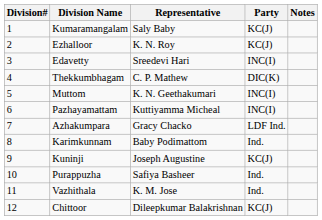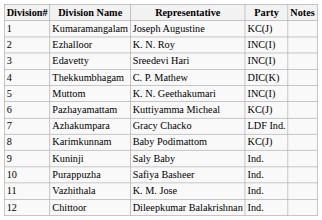Kumaramangalam | Representative: Saly Baby -> Joseph Augustine
Ezhalloor | Party: KC(J) -> INC(I)
Pazhayamattam | Party: INC(I) -> KC(J)
Karimkunnam | Party: Ind. -> KC(J)
Kuninji | Representative: Joseph Augustine -> Saly Baby
Kuninji | Party: KC(J) -> Ind.
Chittoor | Party: KC(J) -> Ind.
